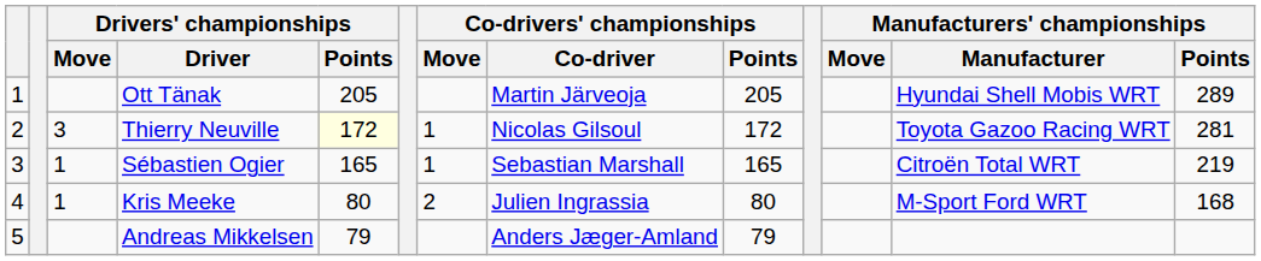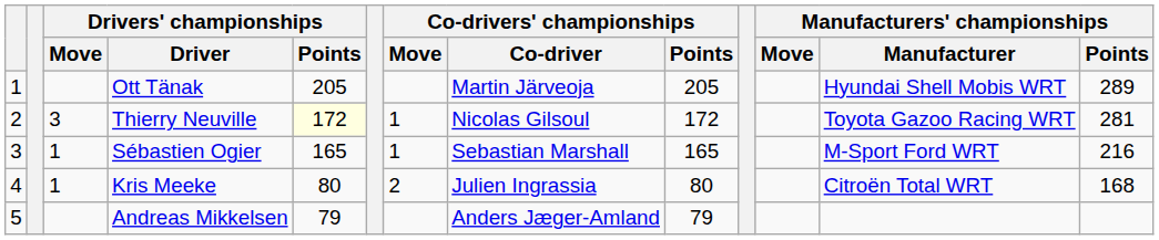Sébastien Ogier | Manufacturers' championships / Manufacturer: Citroën Total WRT -> M-Sport Ford WRT
Sébastien Ogier | Manufacturers' championships / Points: 219 -> 216
Kris Meeke | Manufacturers' championships / Manufacturer: M-Sport Ford WRT -> Citroën Total WRT
